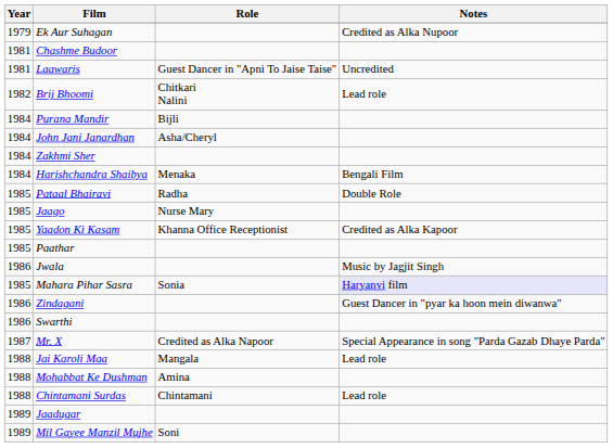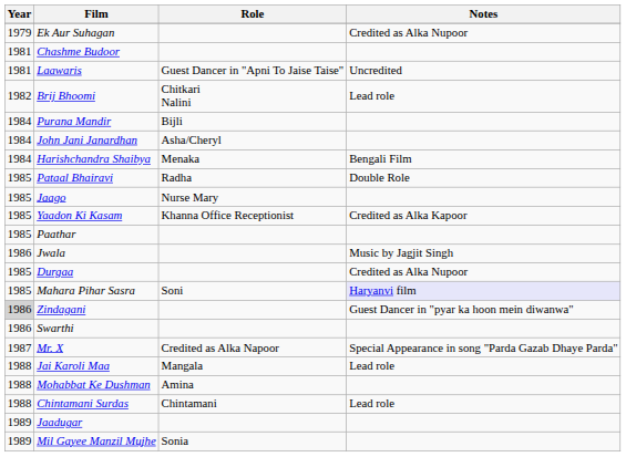- row: 1984 | Zakhmi Sher
+ row: 1985 | Durgaa | Credited as Alka Nupoor
Mahara Pihar Sasra | Role: Sonia -> Soni
Zindagani | Year: no background -> lightgrey background
Mil Gayee Manzil Mujhe | Role: Soni -> Sonia
